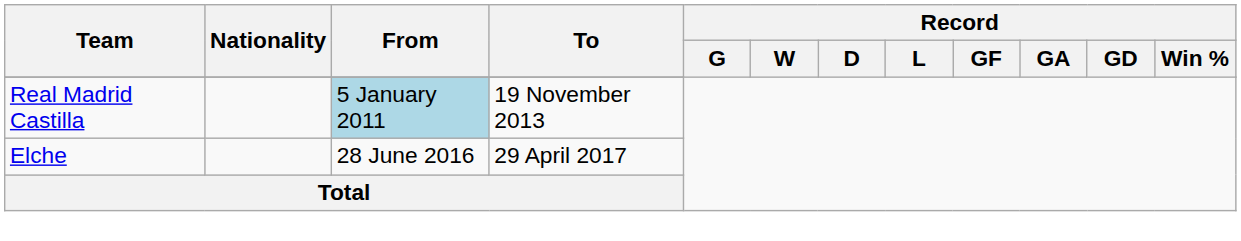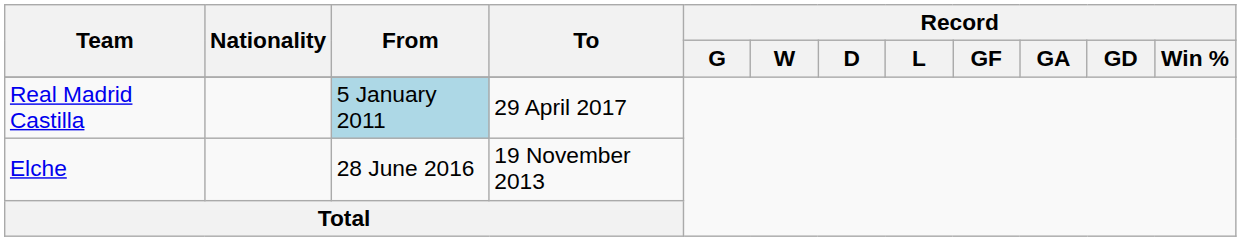Real Madrid Castilla | To: 19 November 2013 -> 29 April 2017
Elche | To: 29 April 2017 -> 19 November 2013
